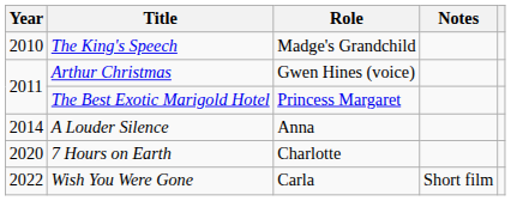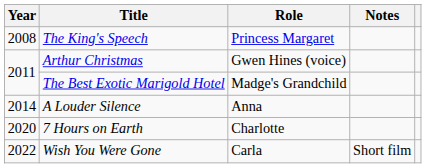The King's Speech | Year: 2010 -> 2008
The King's Speech | Role: Madge's Grandchild -> Princess Margaret
The Best Exotic Marigold Hotel | Role: Princess Margaret -> Madge's Grandchild
